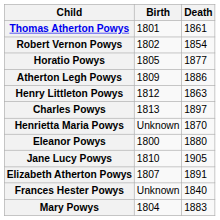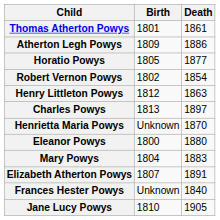rows swapped: Robert Vernon Powys <-> Atherton Legh Powys
rows swapped: Mary Powys <-> Jane Lucy Powys
